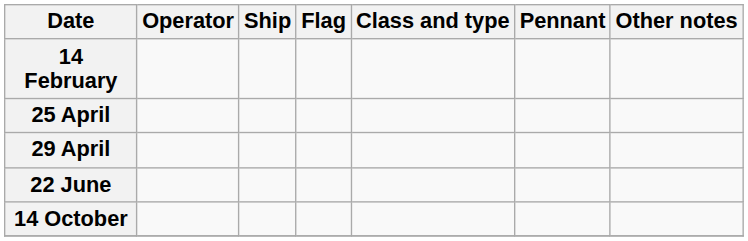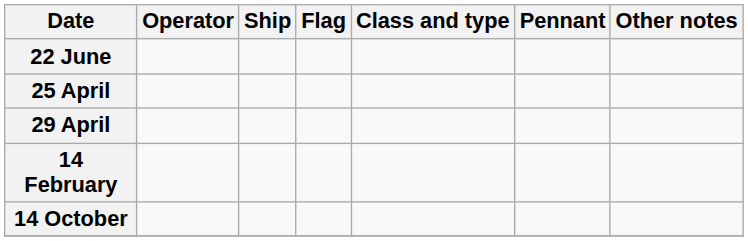rows swapped: 14 February <-> 22 June
